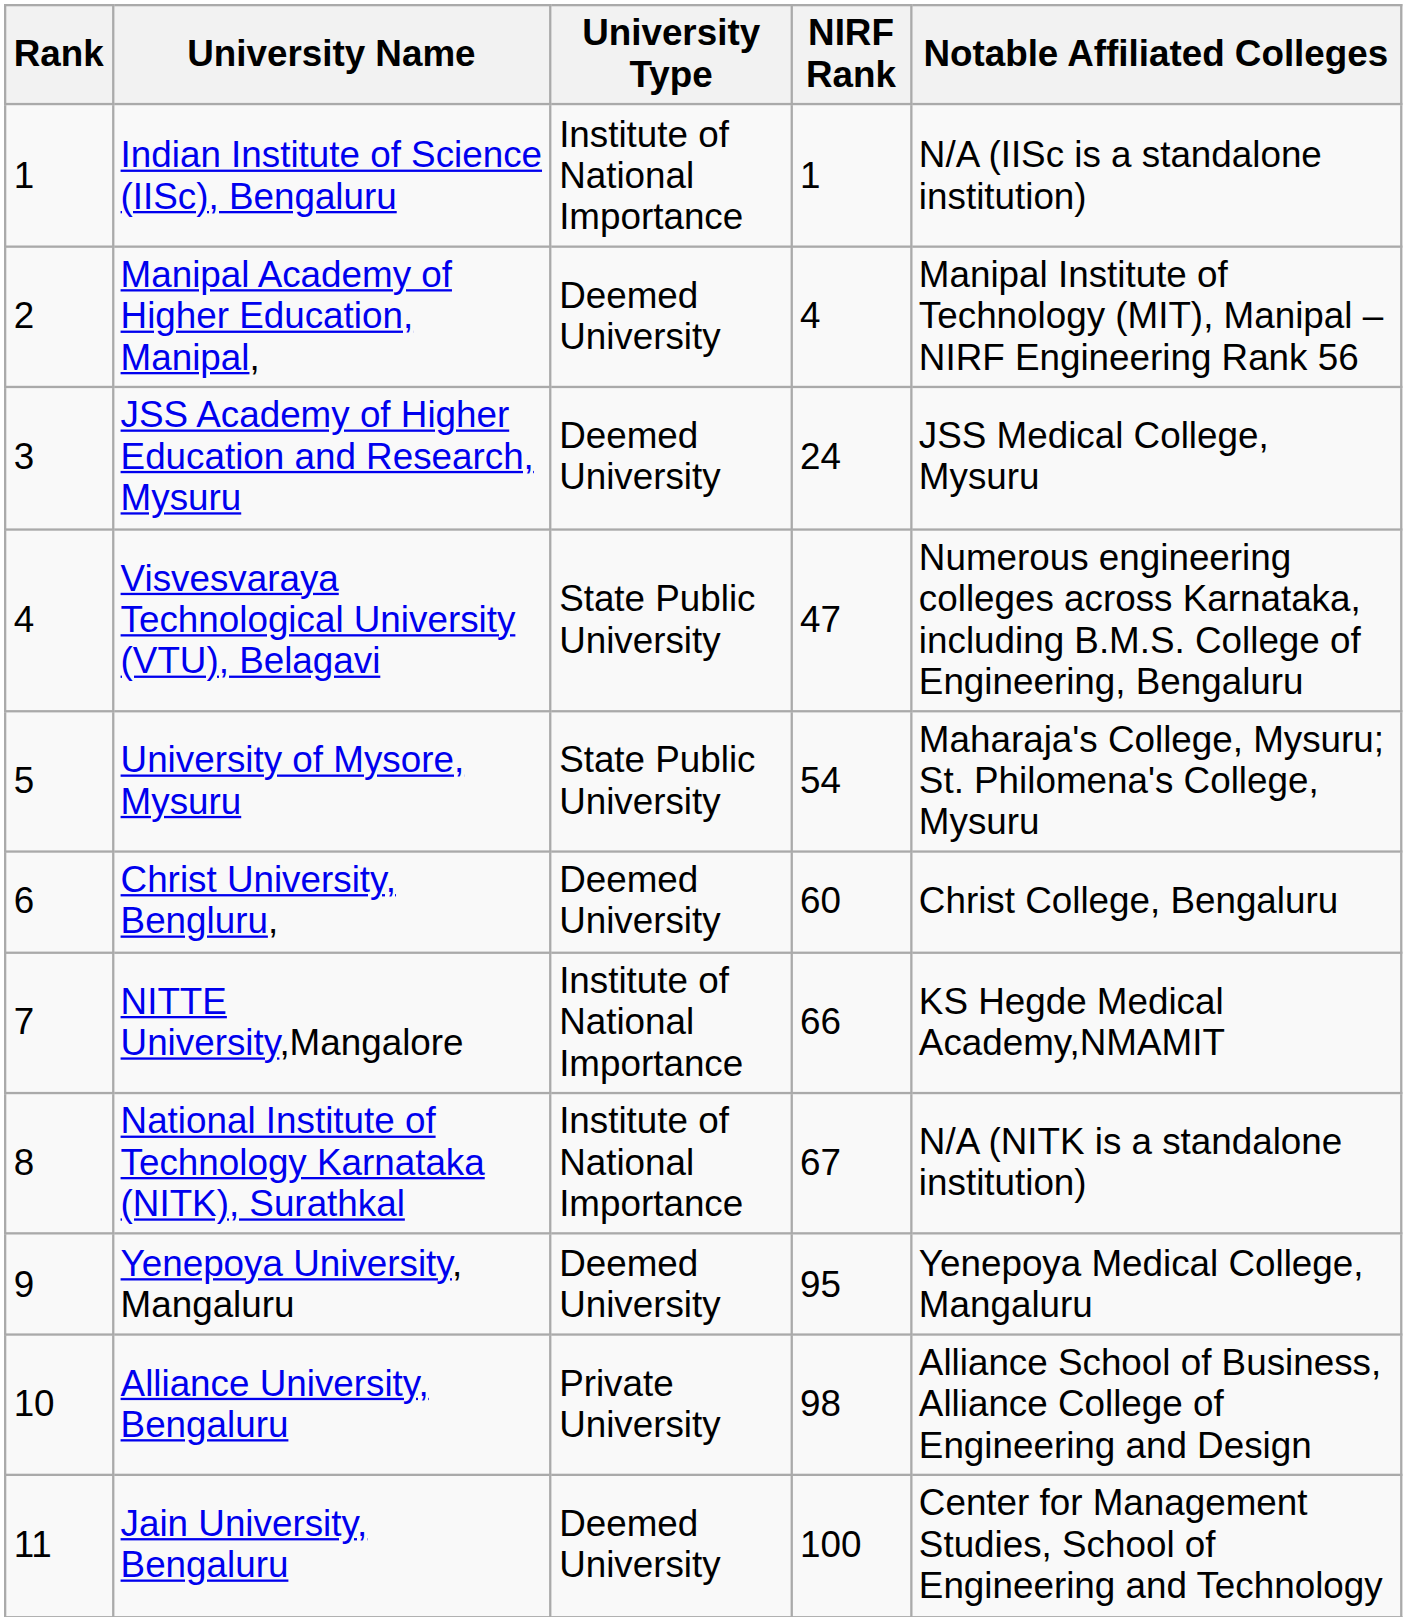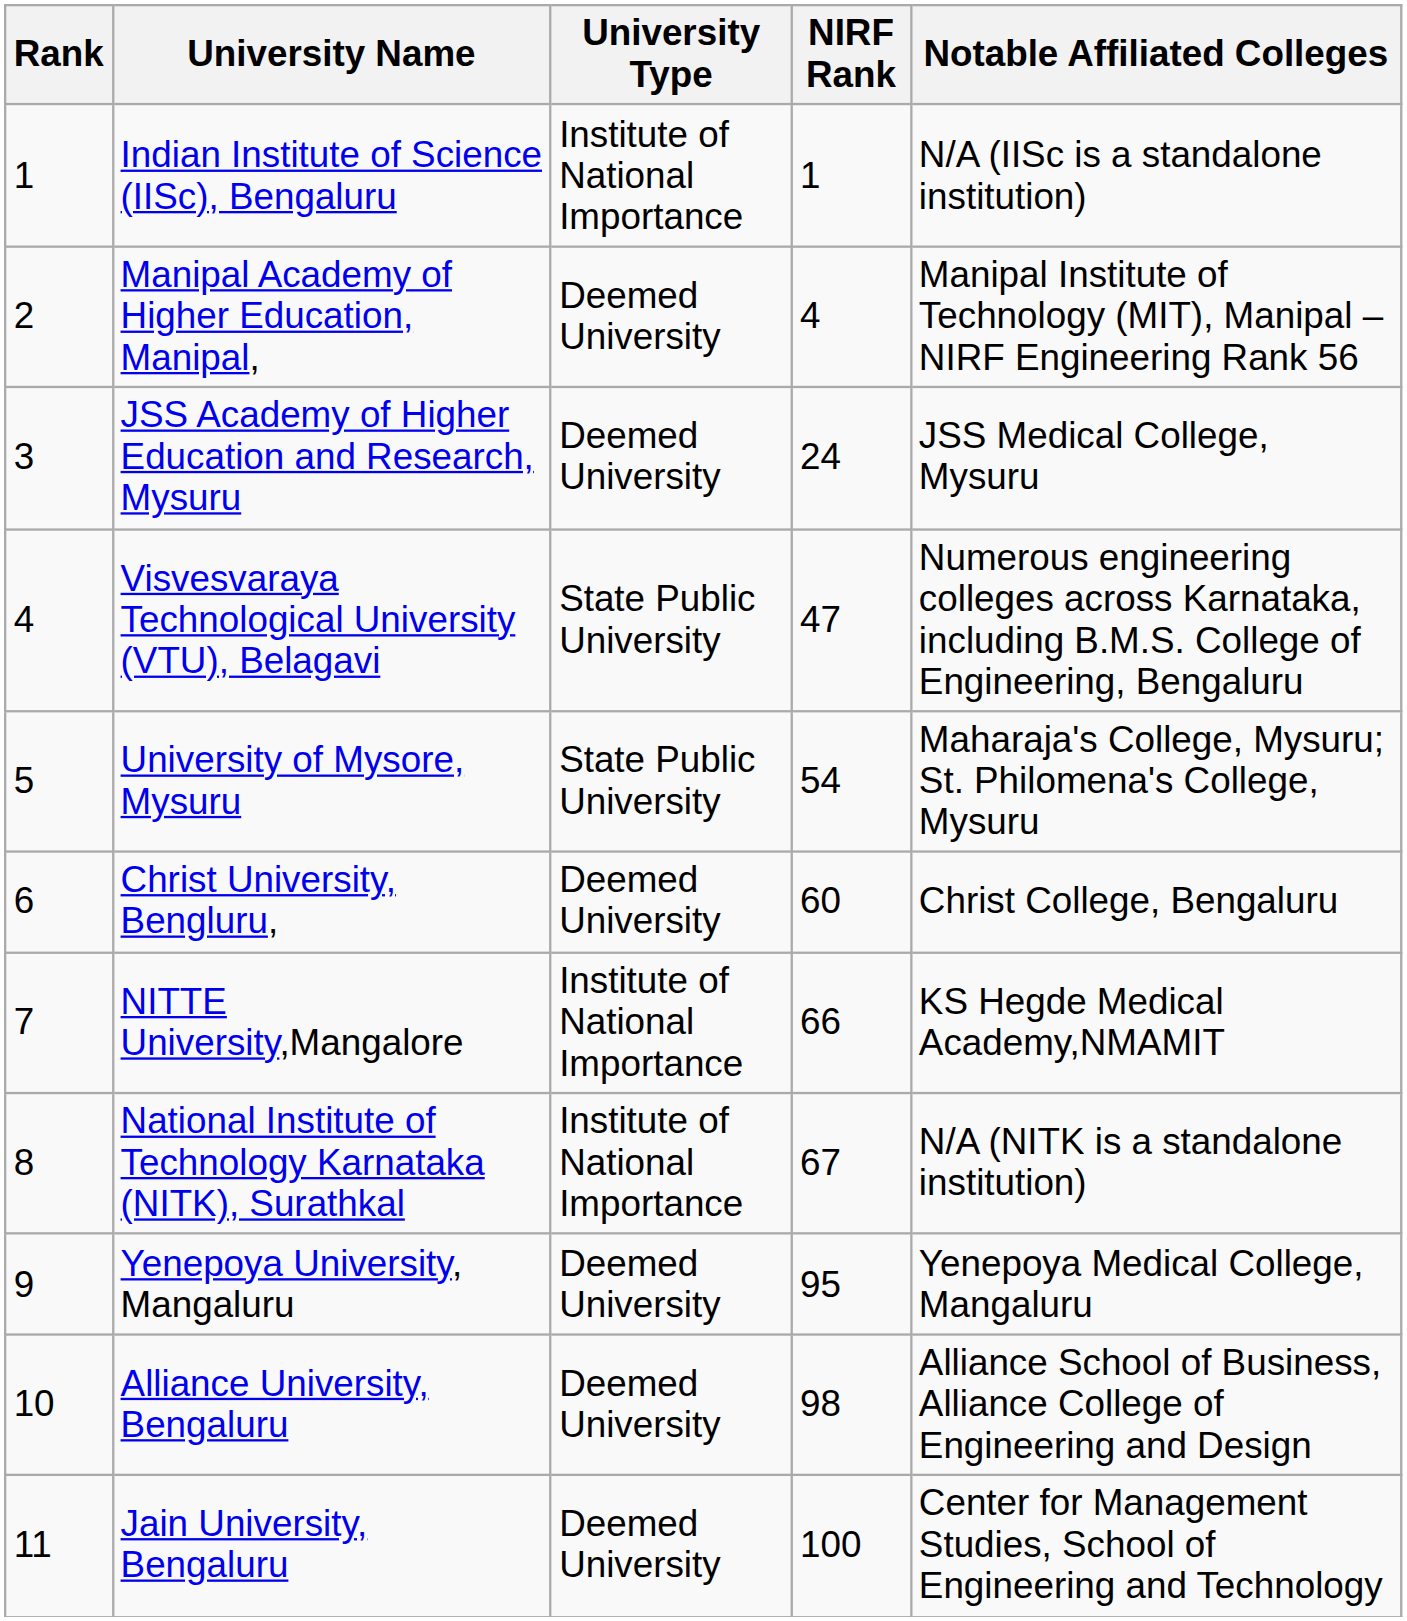Alliance University, Bengaluru | University Type: Private University -> Deemed University
